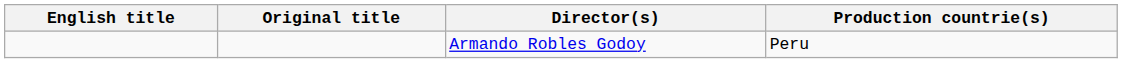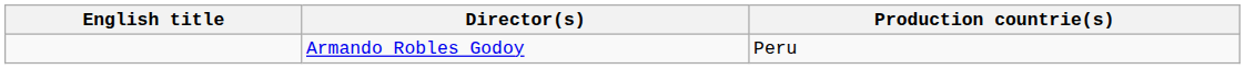- column: Original title
